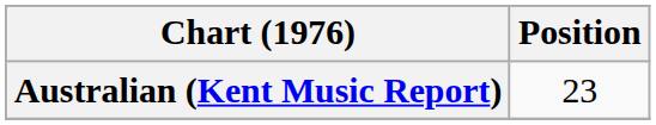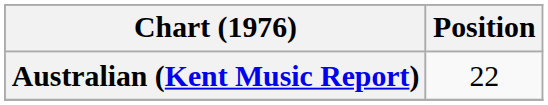Australian (Kent Music Report) | Position: 23 -> 22
